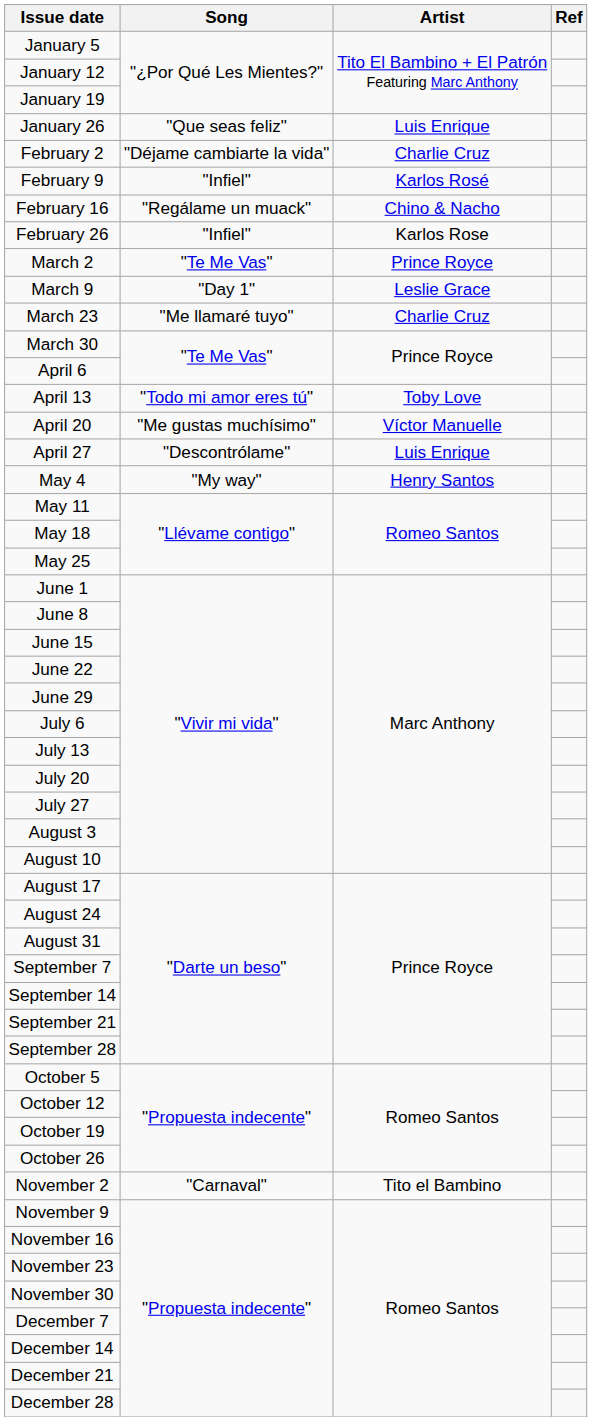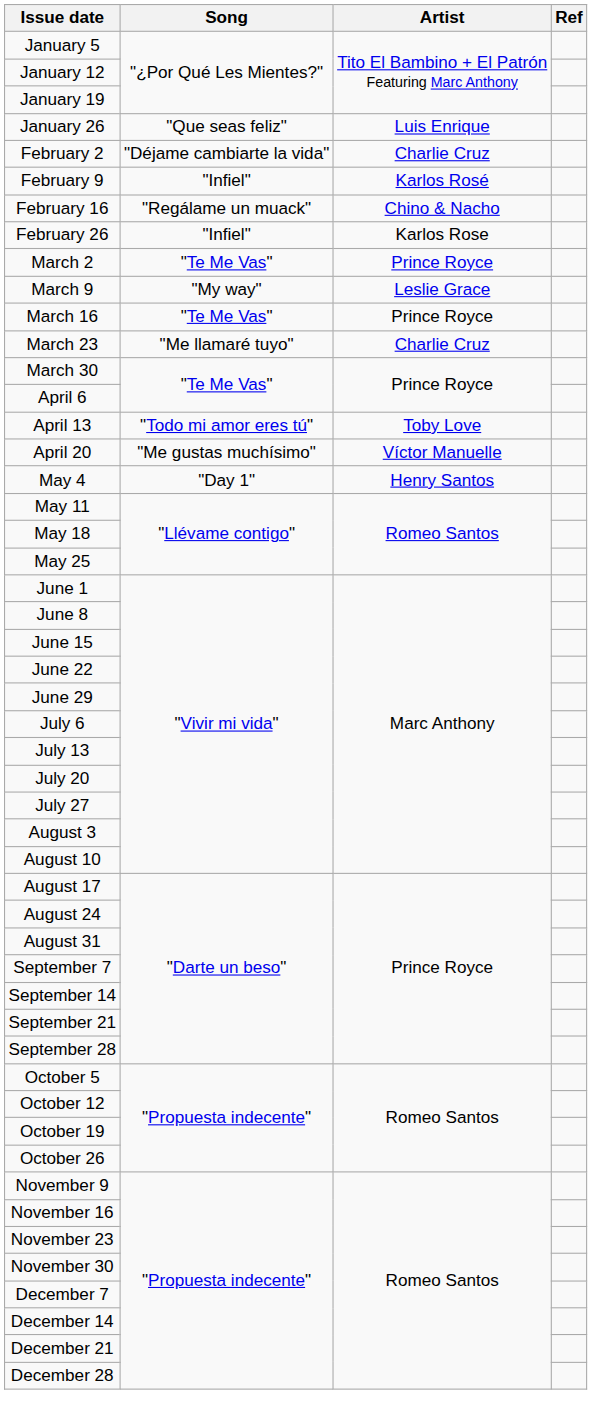March 9 | Song: "Day 1" -> "My way"
+ row: March 16 | "Te Me Vas" | Prince Royce
- row: April 27 | "Descontrólame" | Luis Enrique
May 4 | Song: "My way" -> "Day 1"
- row: November 2 | "Carnaval" | Tito el Bambino
